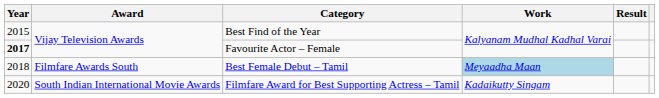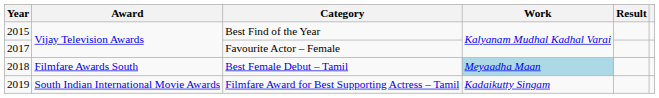Favourite Actor – Female | Year: bold -> normal
Filmfare Award for Best Supporting Actress – Tamil | Year: 2020 -> 2019
